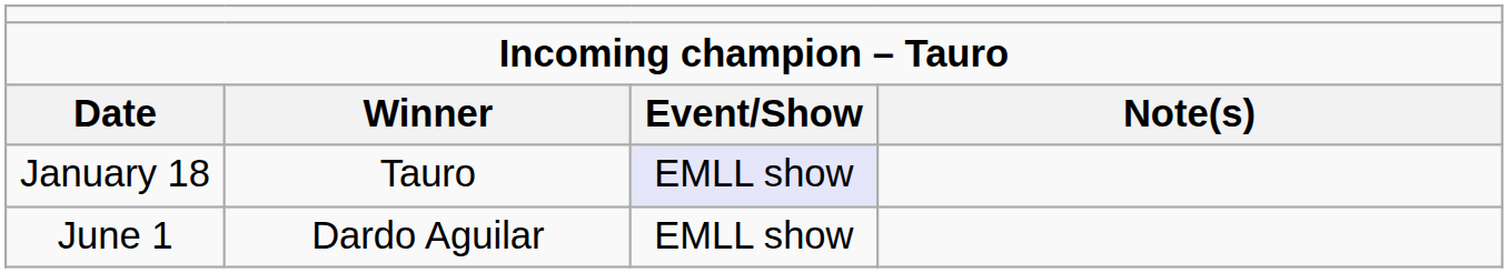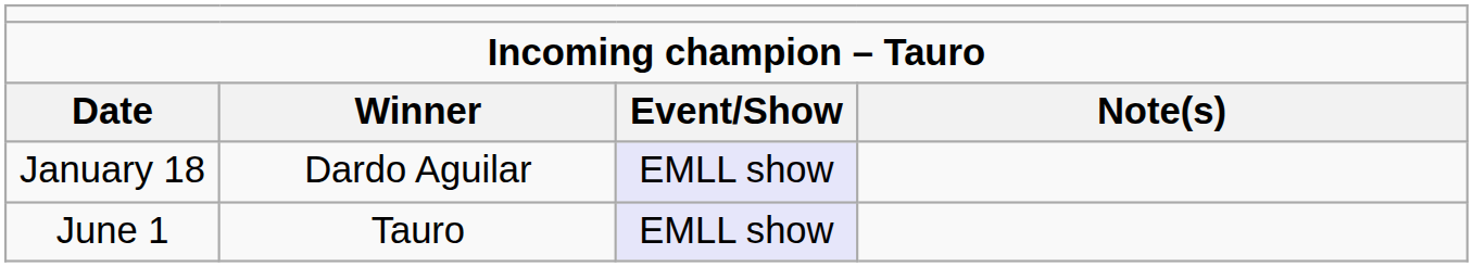January 18 | column 2: Tauro -> Dardo Aguilar
June 1 | column 2: Dardo Aguilar -> Tauro
June 1 | column 3: no background -> lavender background
